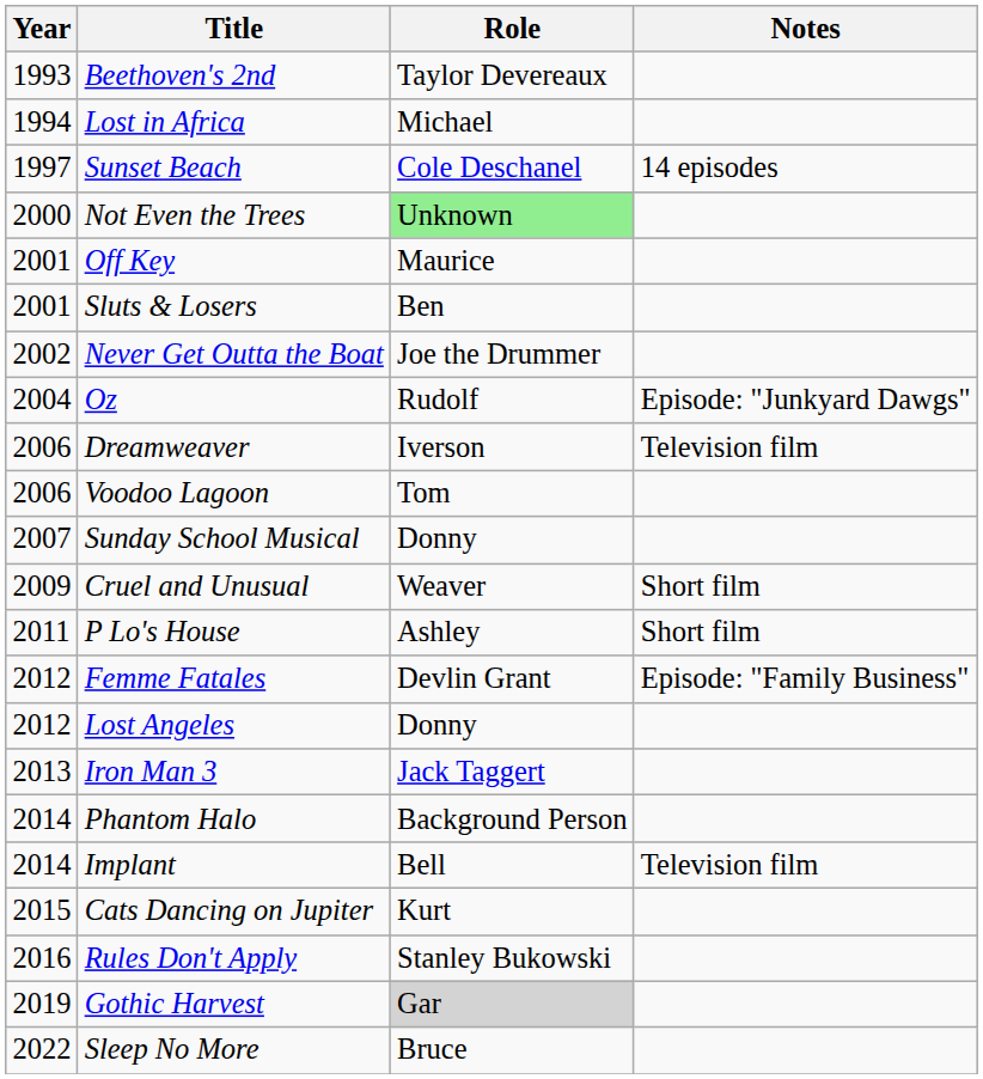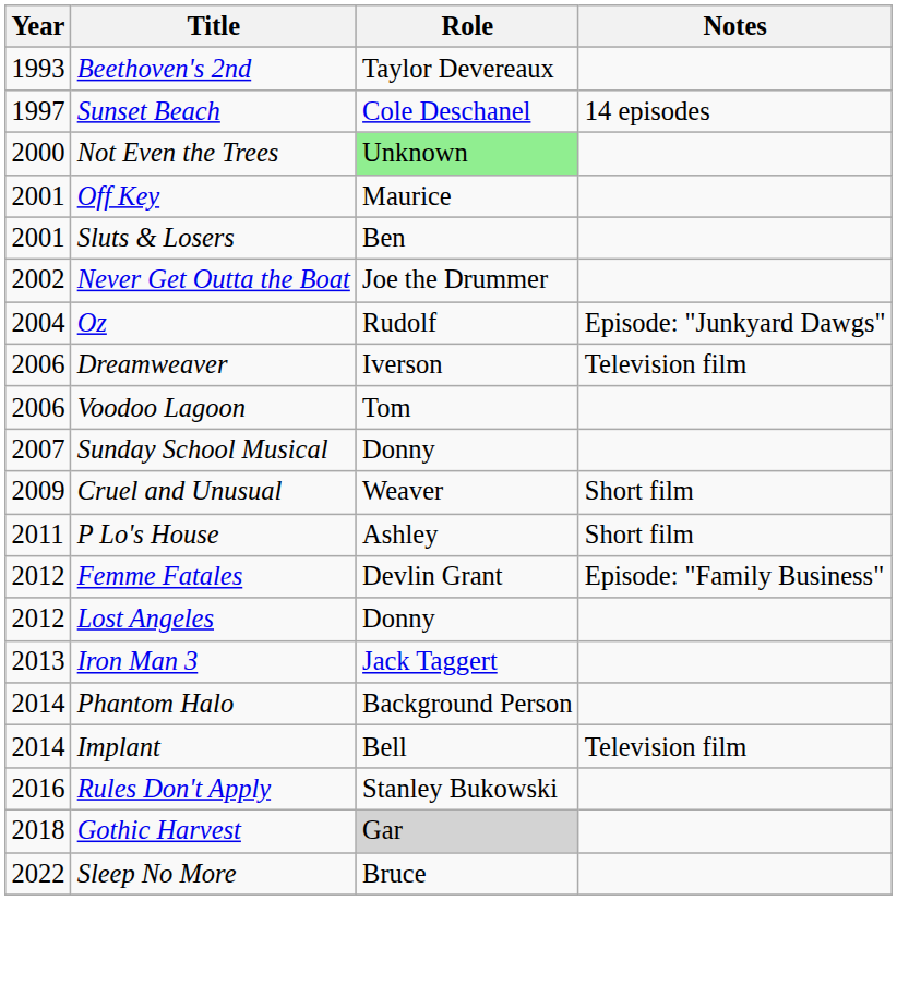- row: 1994 | Lost in Africa | Michael
- row: 2015 | Cats Dancing on Jupiter | Kurt
Gothic Harvest | Year: 2019 -> 2018
